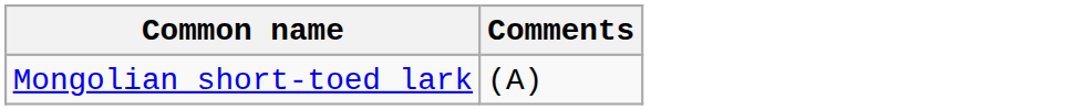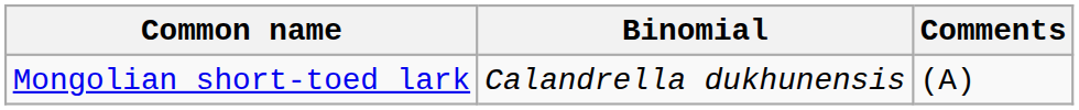+ column: Binomial | Calandrella dukhunensis
